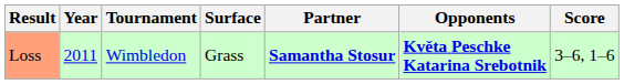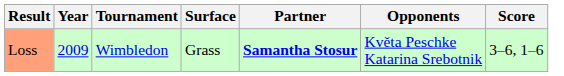Loss | Year: 2011 -> 2009
Loss | Opponents: bold -> normal
